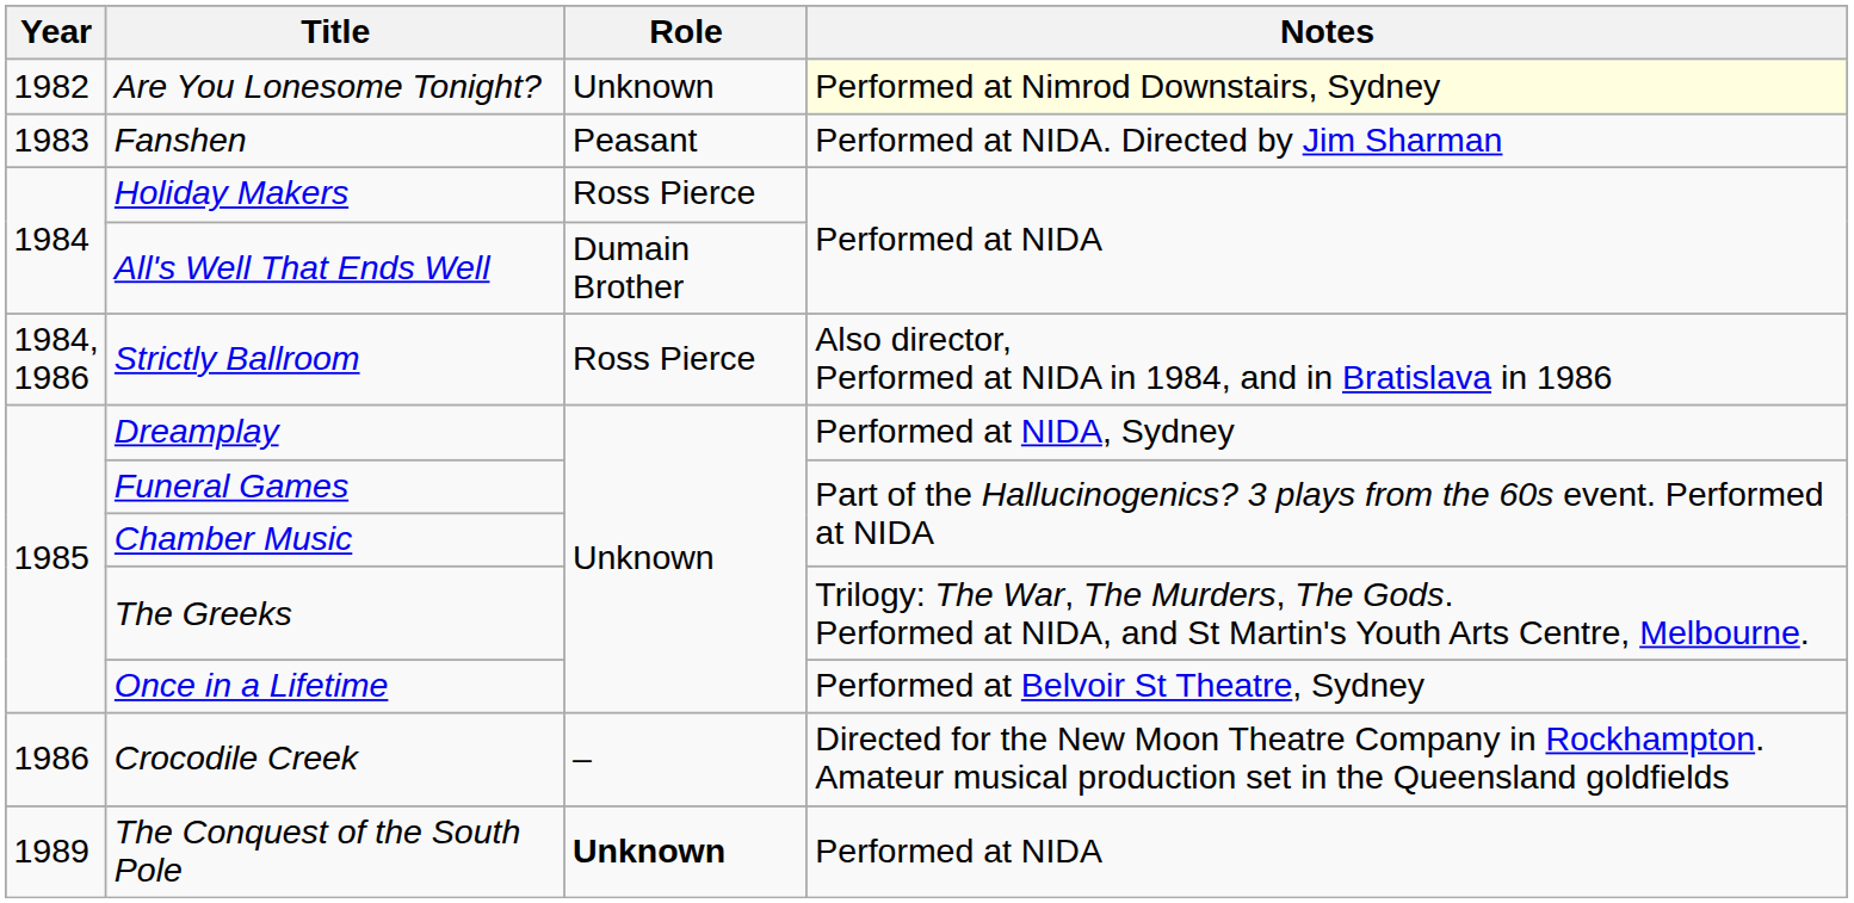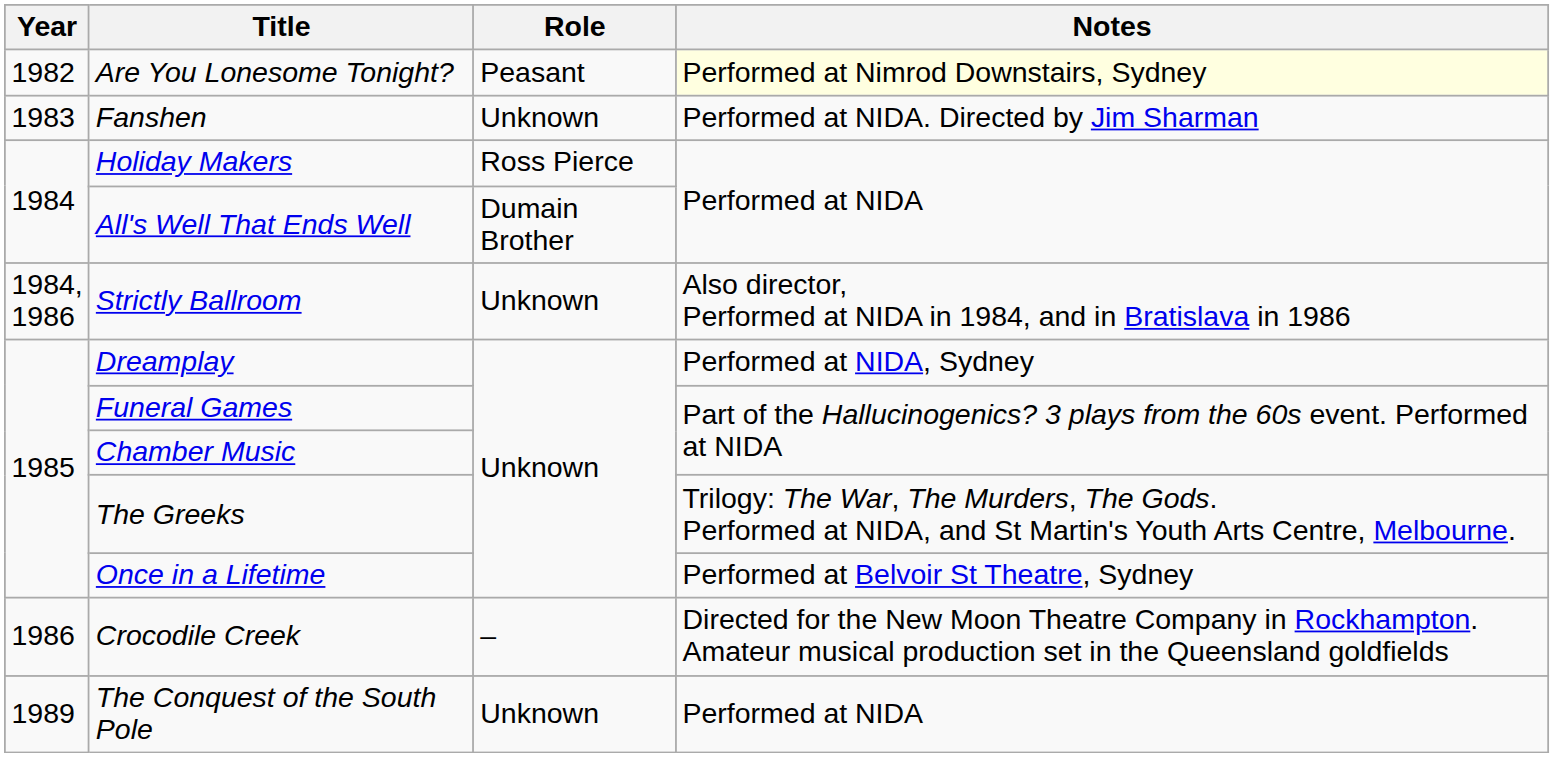Are You Lonesome Tonight? | Role: Unknown -> Peasant
Fanshen | Role: Peasant -> Unknown
Strictly Ballroom | Role: Ross Pierce -> Unknown
The Conquest of the South Pole | Role: bold -> normal
